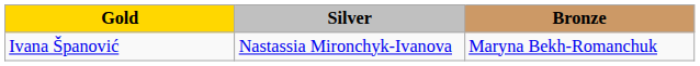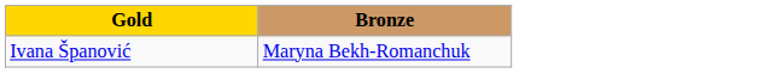- column: Silver | Nastassia Mironchyk-Ivanova
